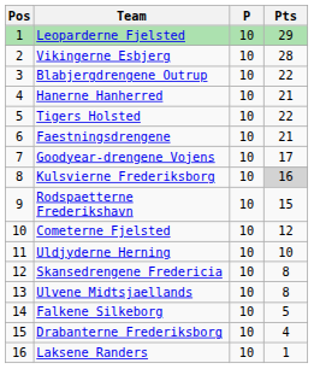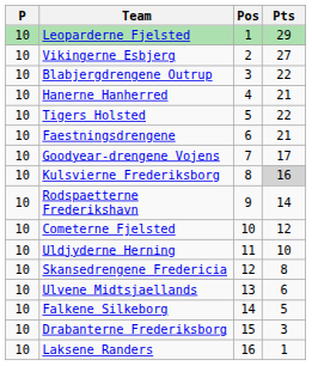columns swapped: Pos <-> P
Vikingerne Esbjerg | Pts: 28 -> 27
Rodspaetterne Frederikshavn | Pts: 15 -> 14
Ulvene Midtsjaellands | Pts: 8 -> 6
Drabanterne Frederiksborg | Pts: 4 -> 3
